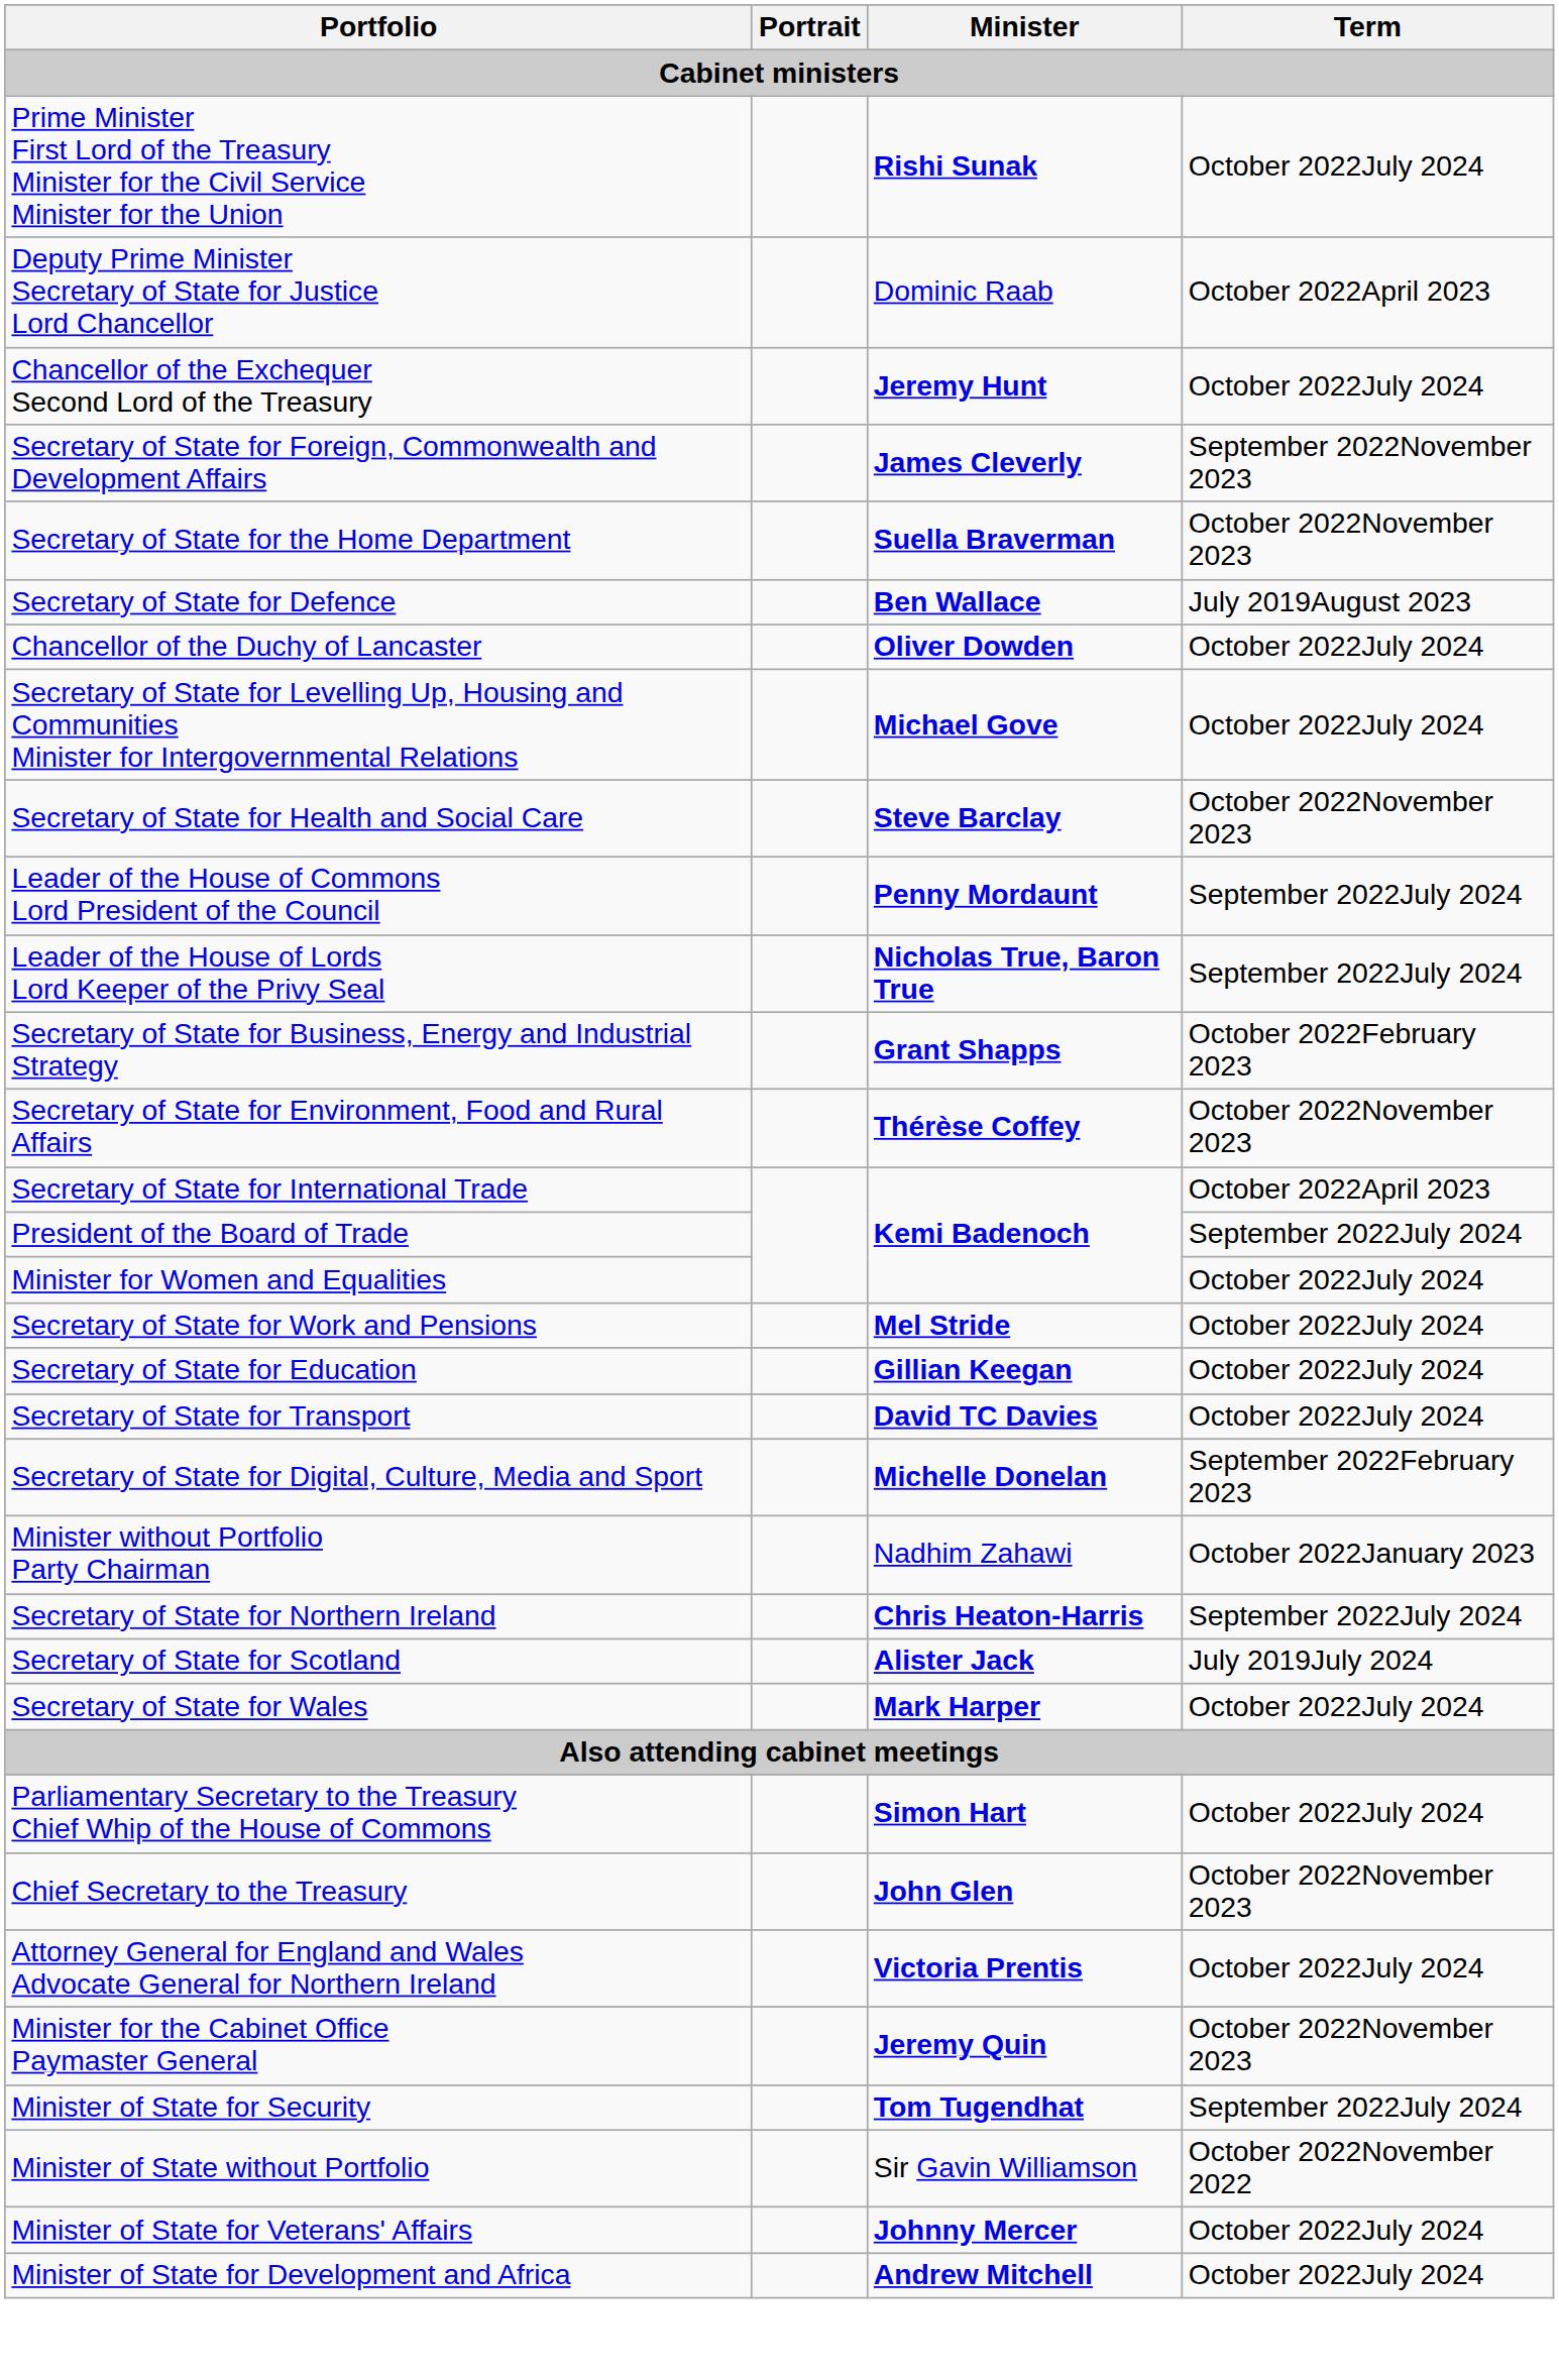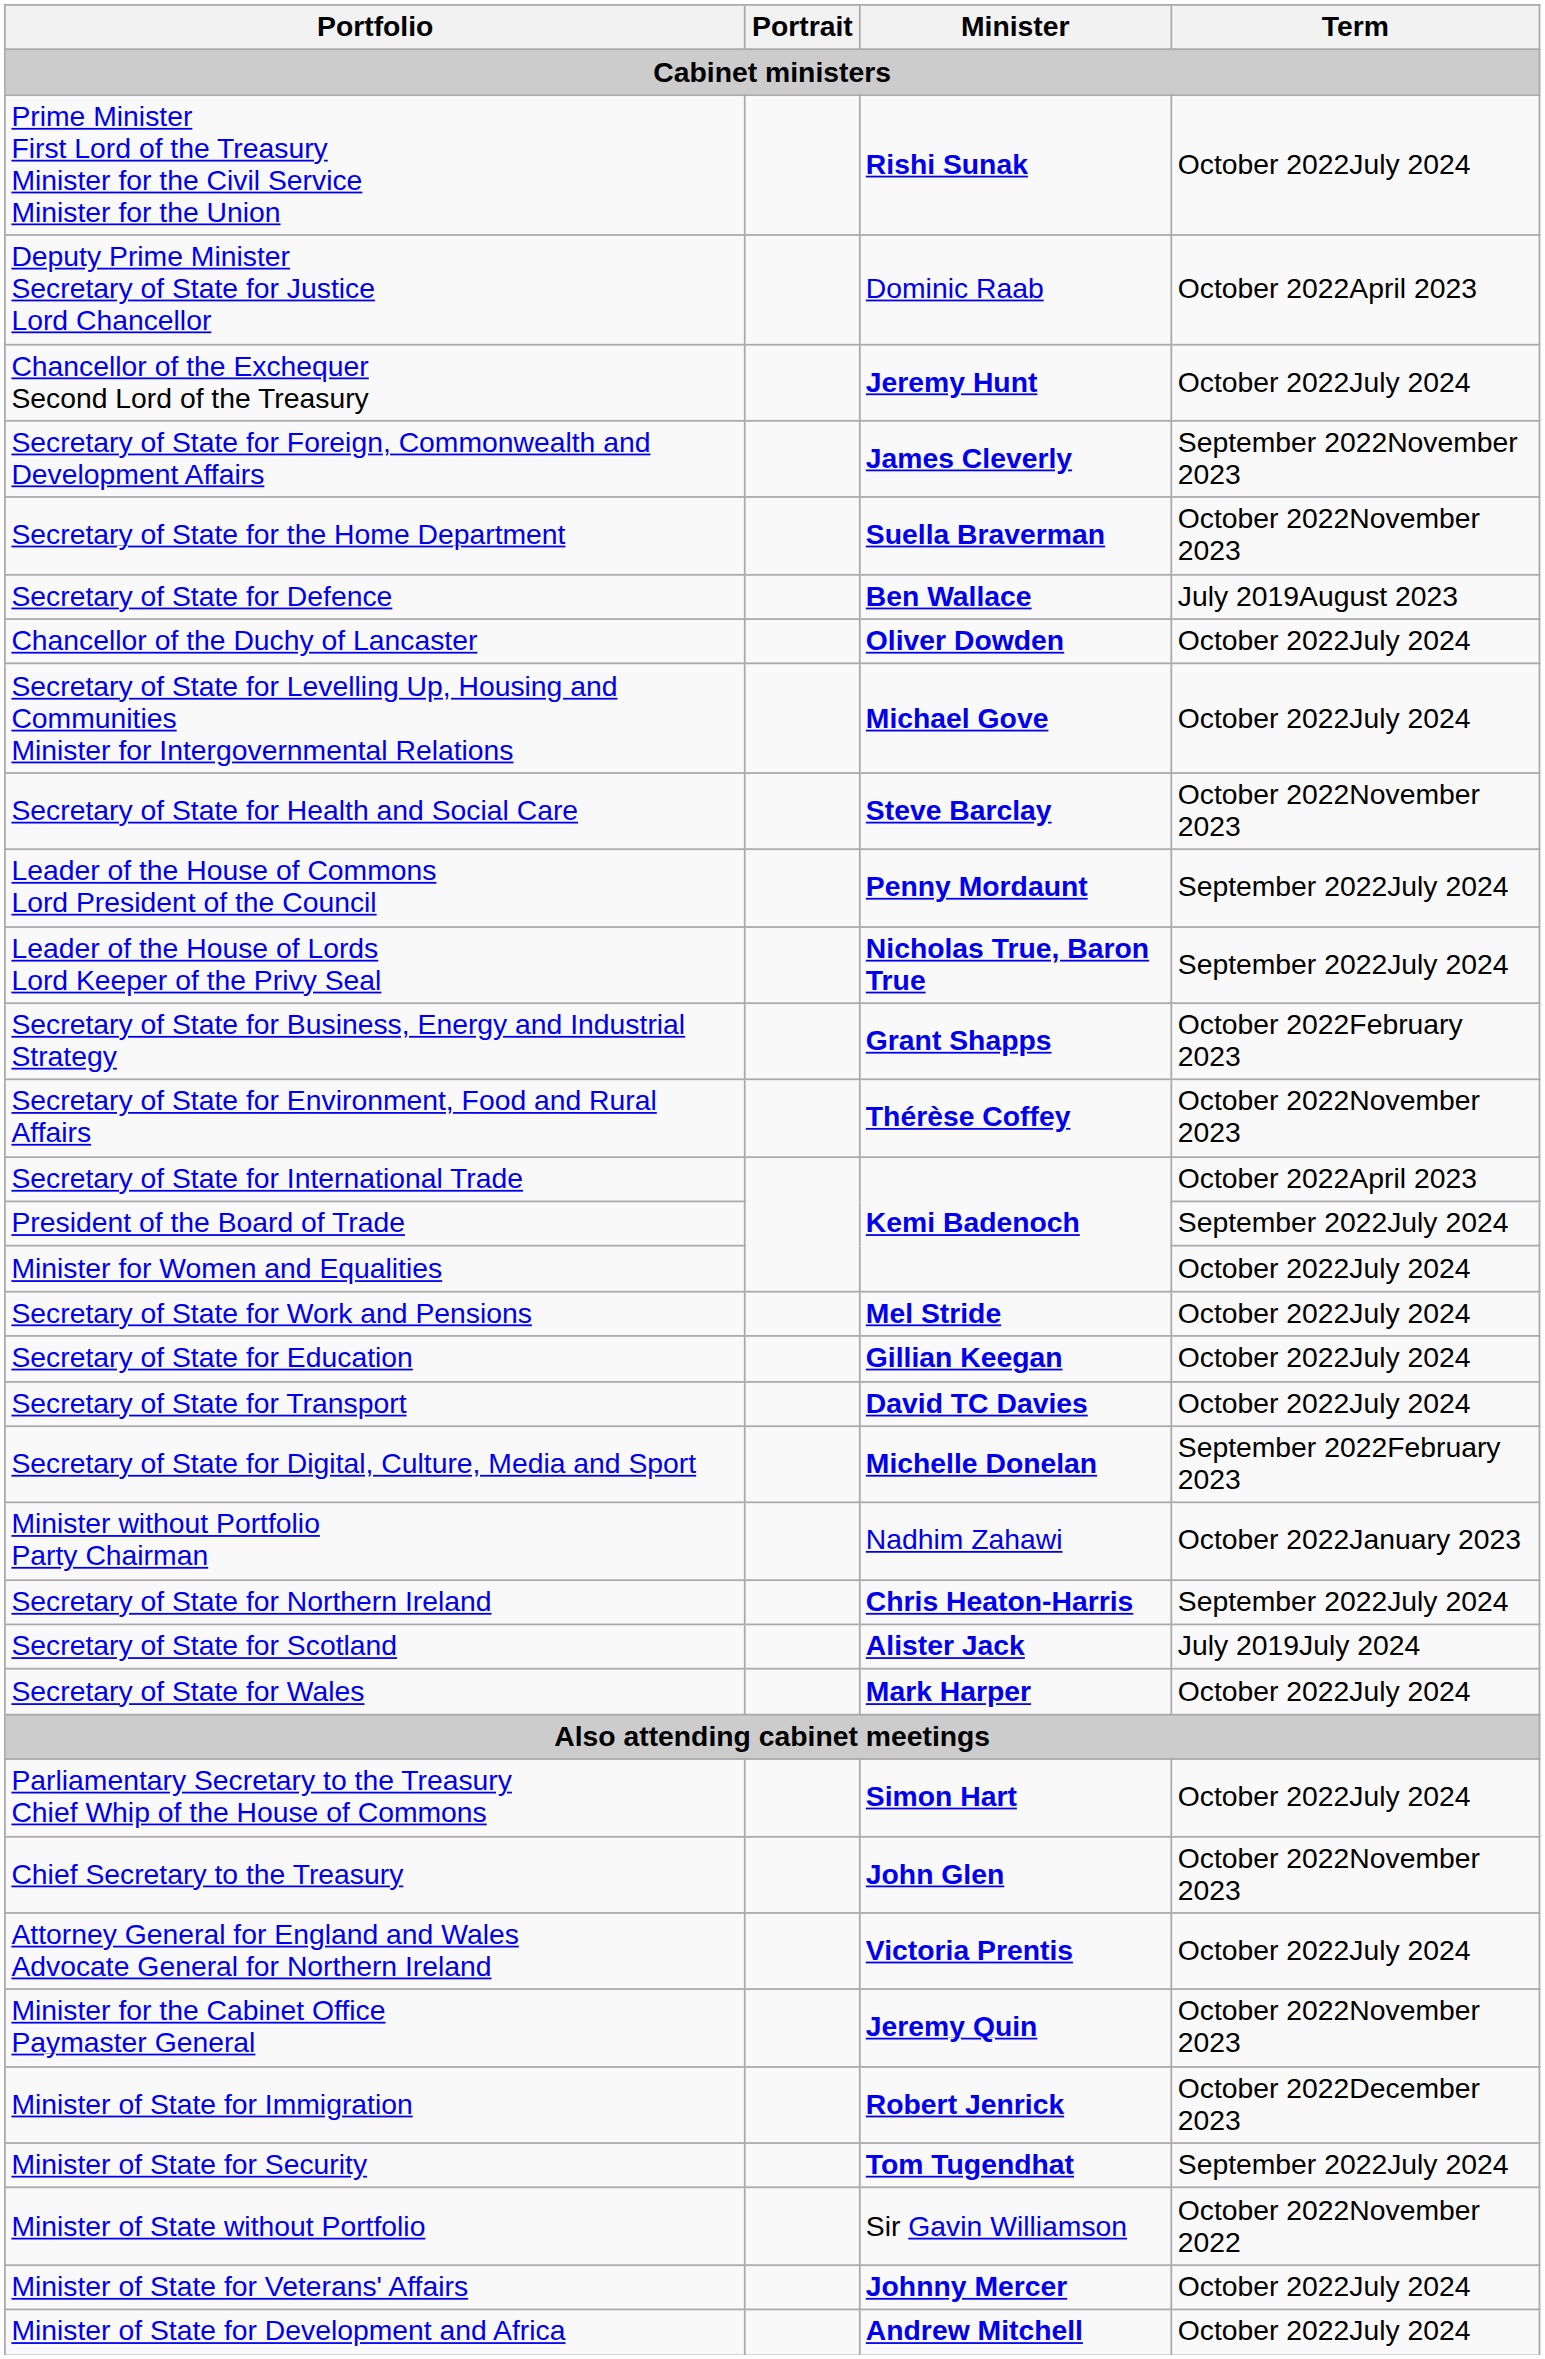+ row: Minister of State for Immigration | Robert Jenrick | October 2022December 2023
